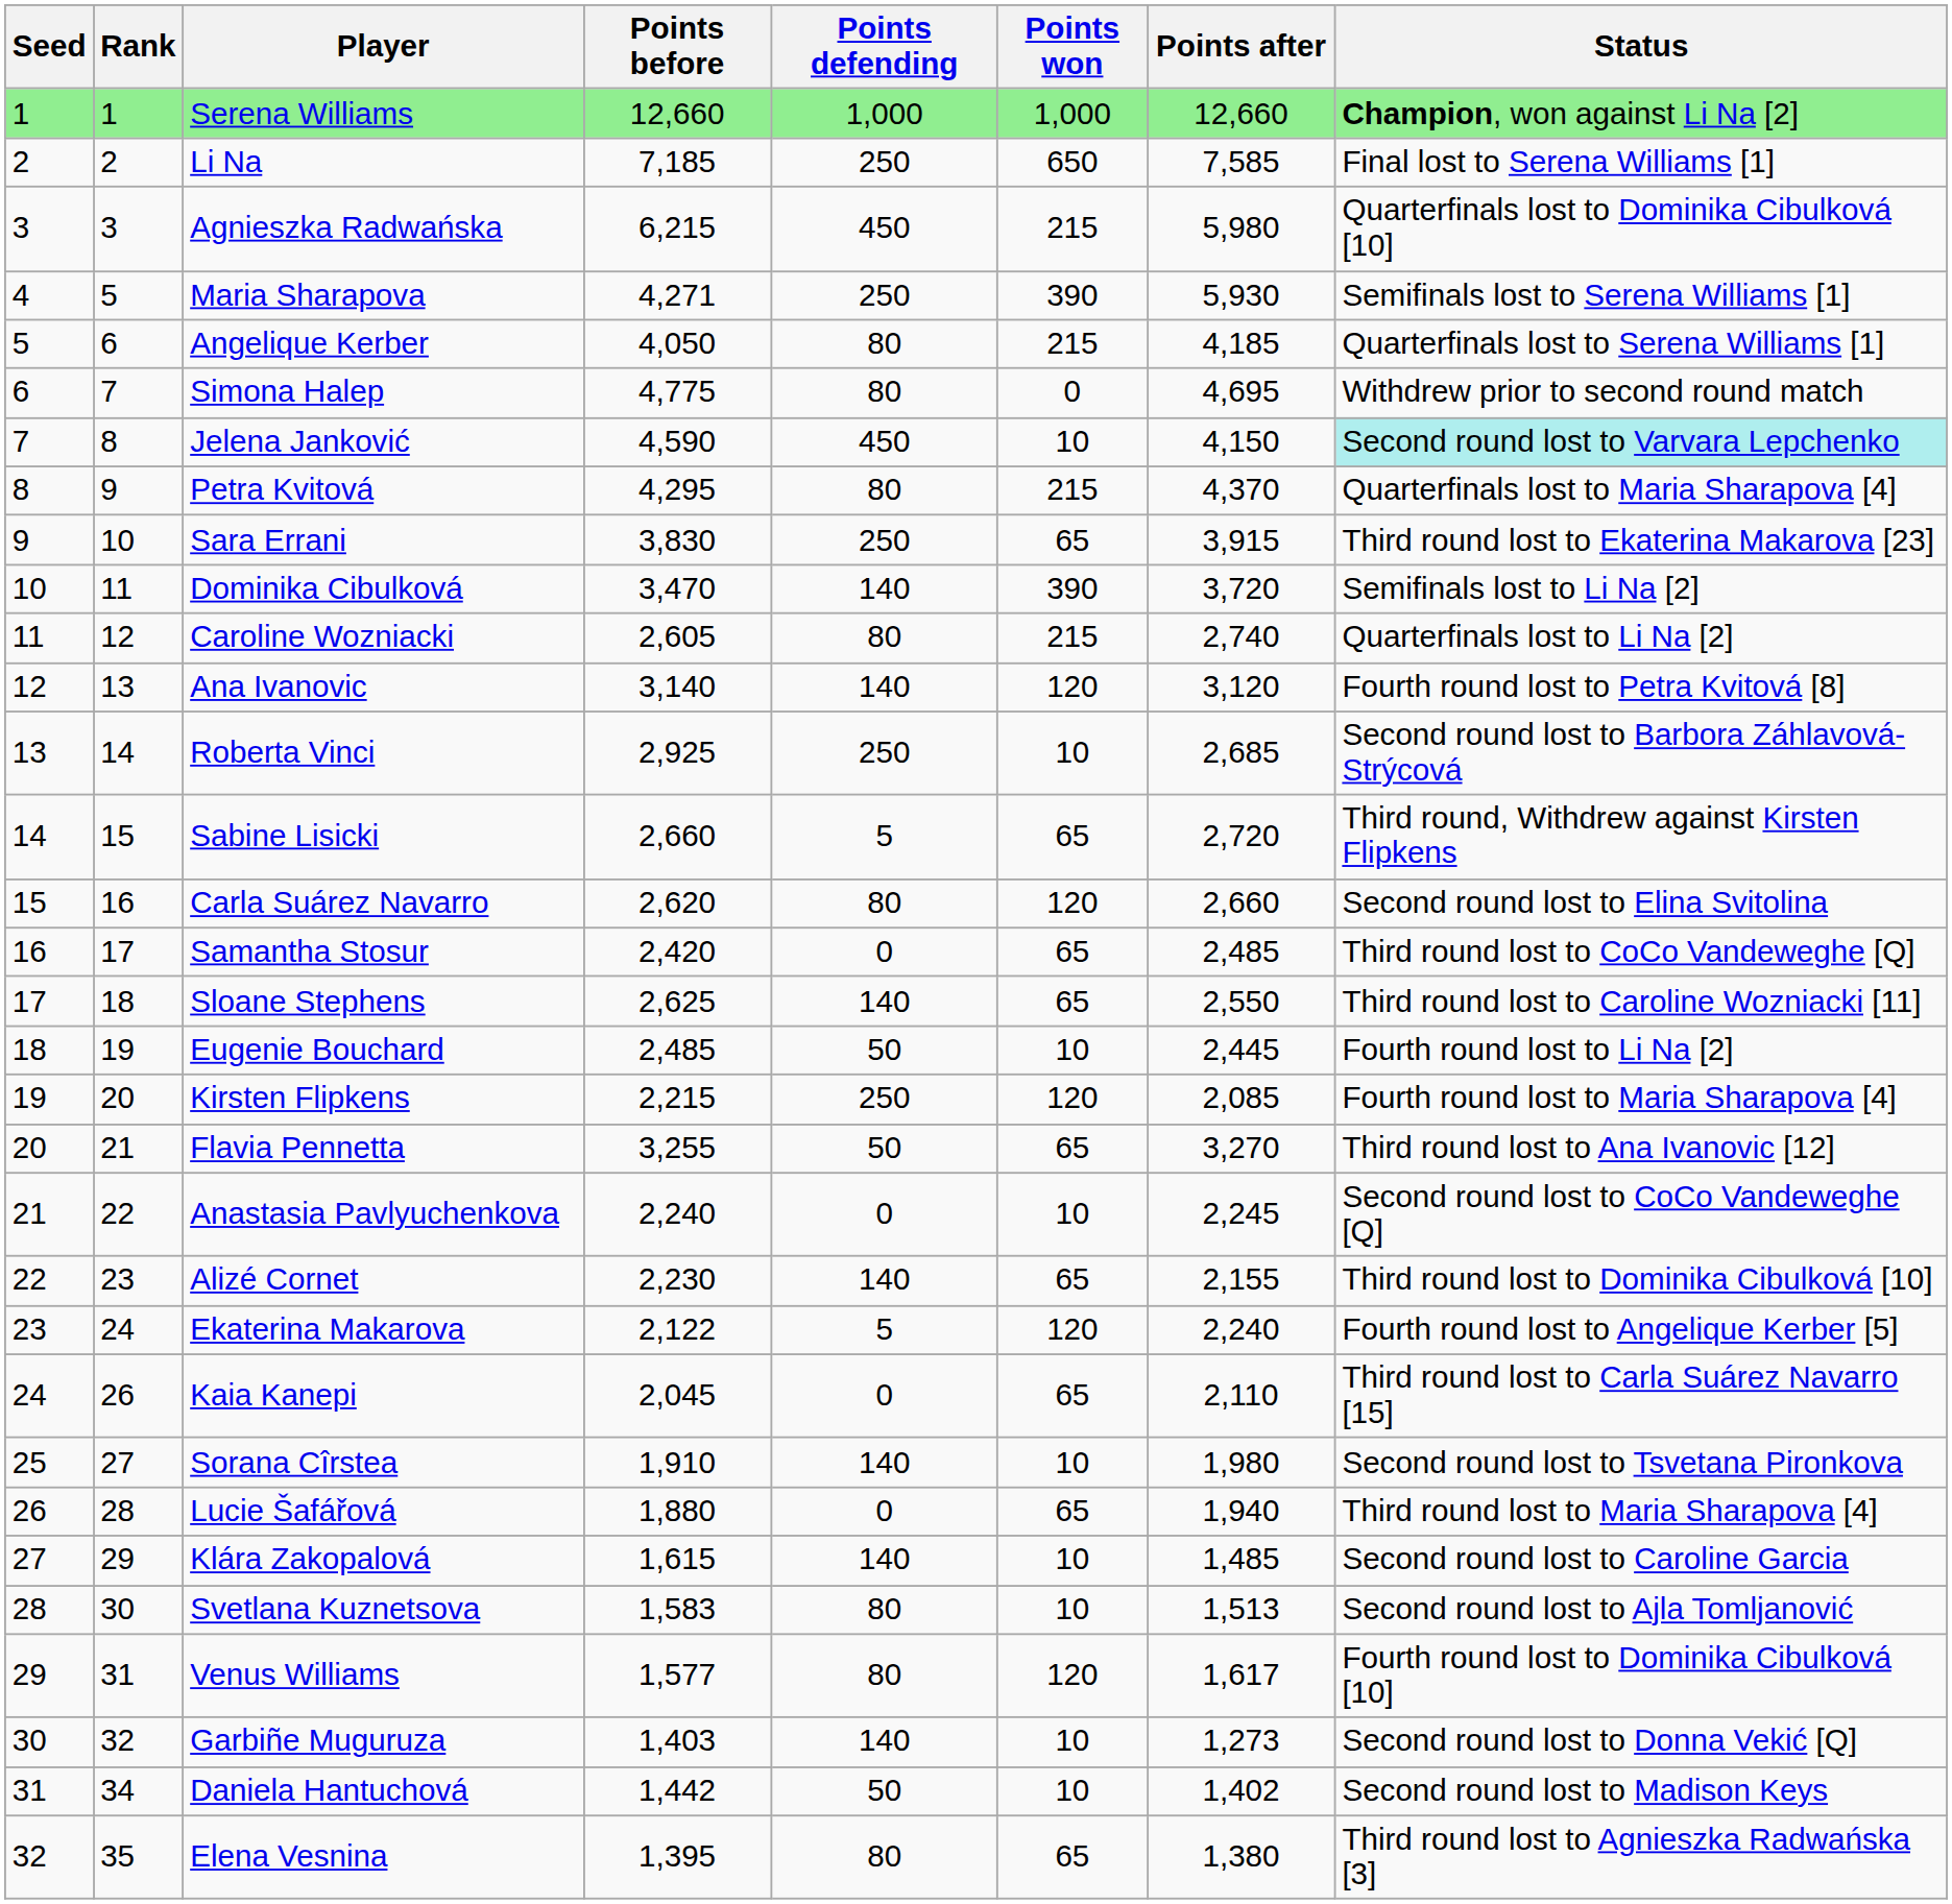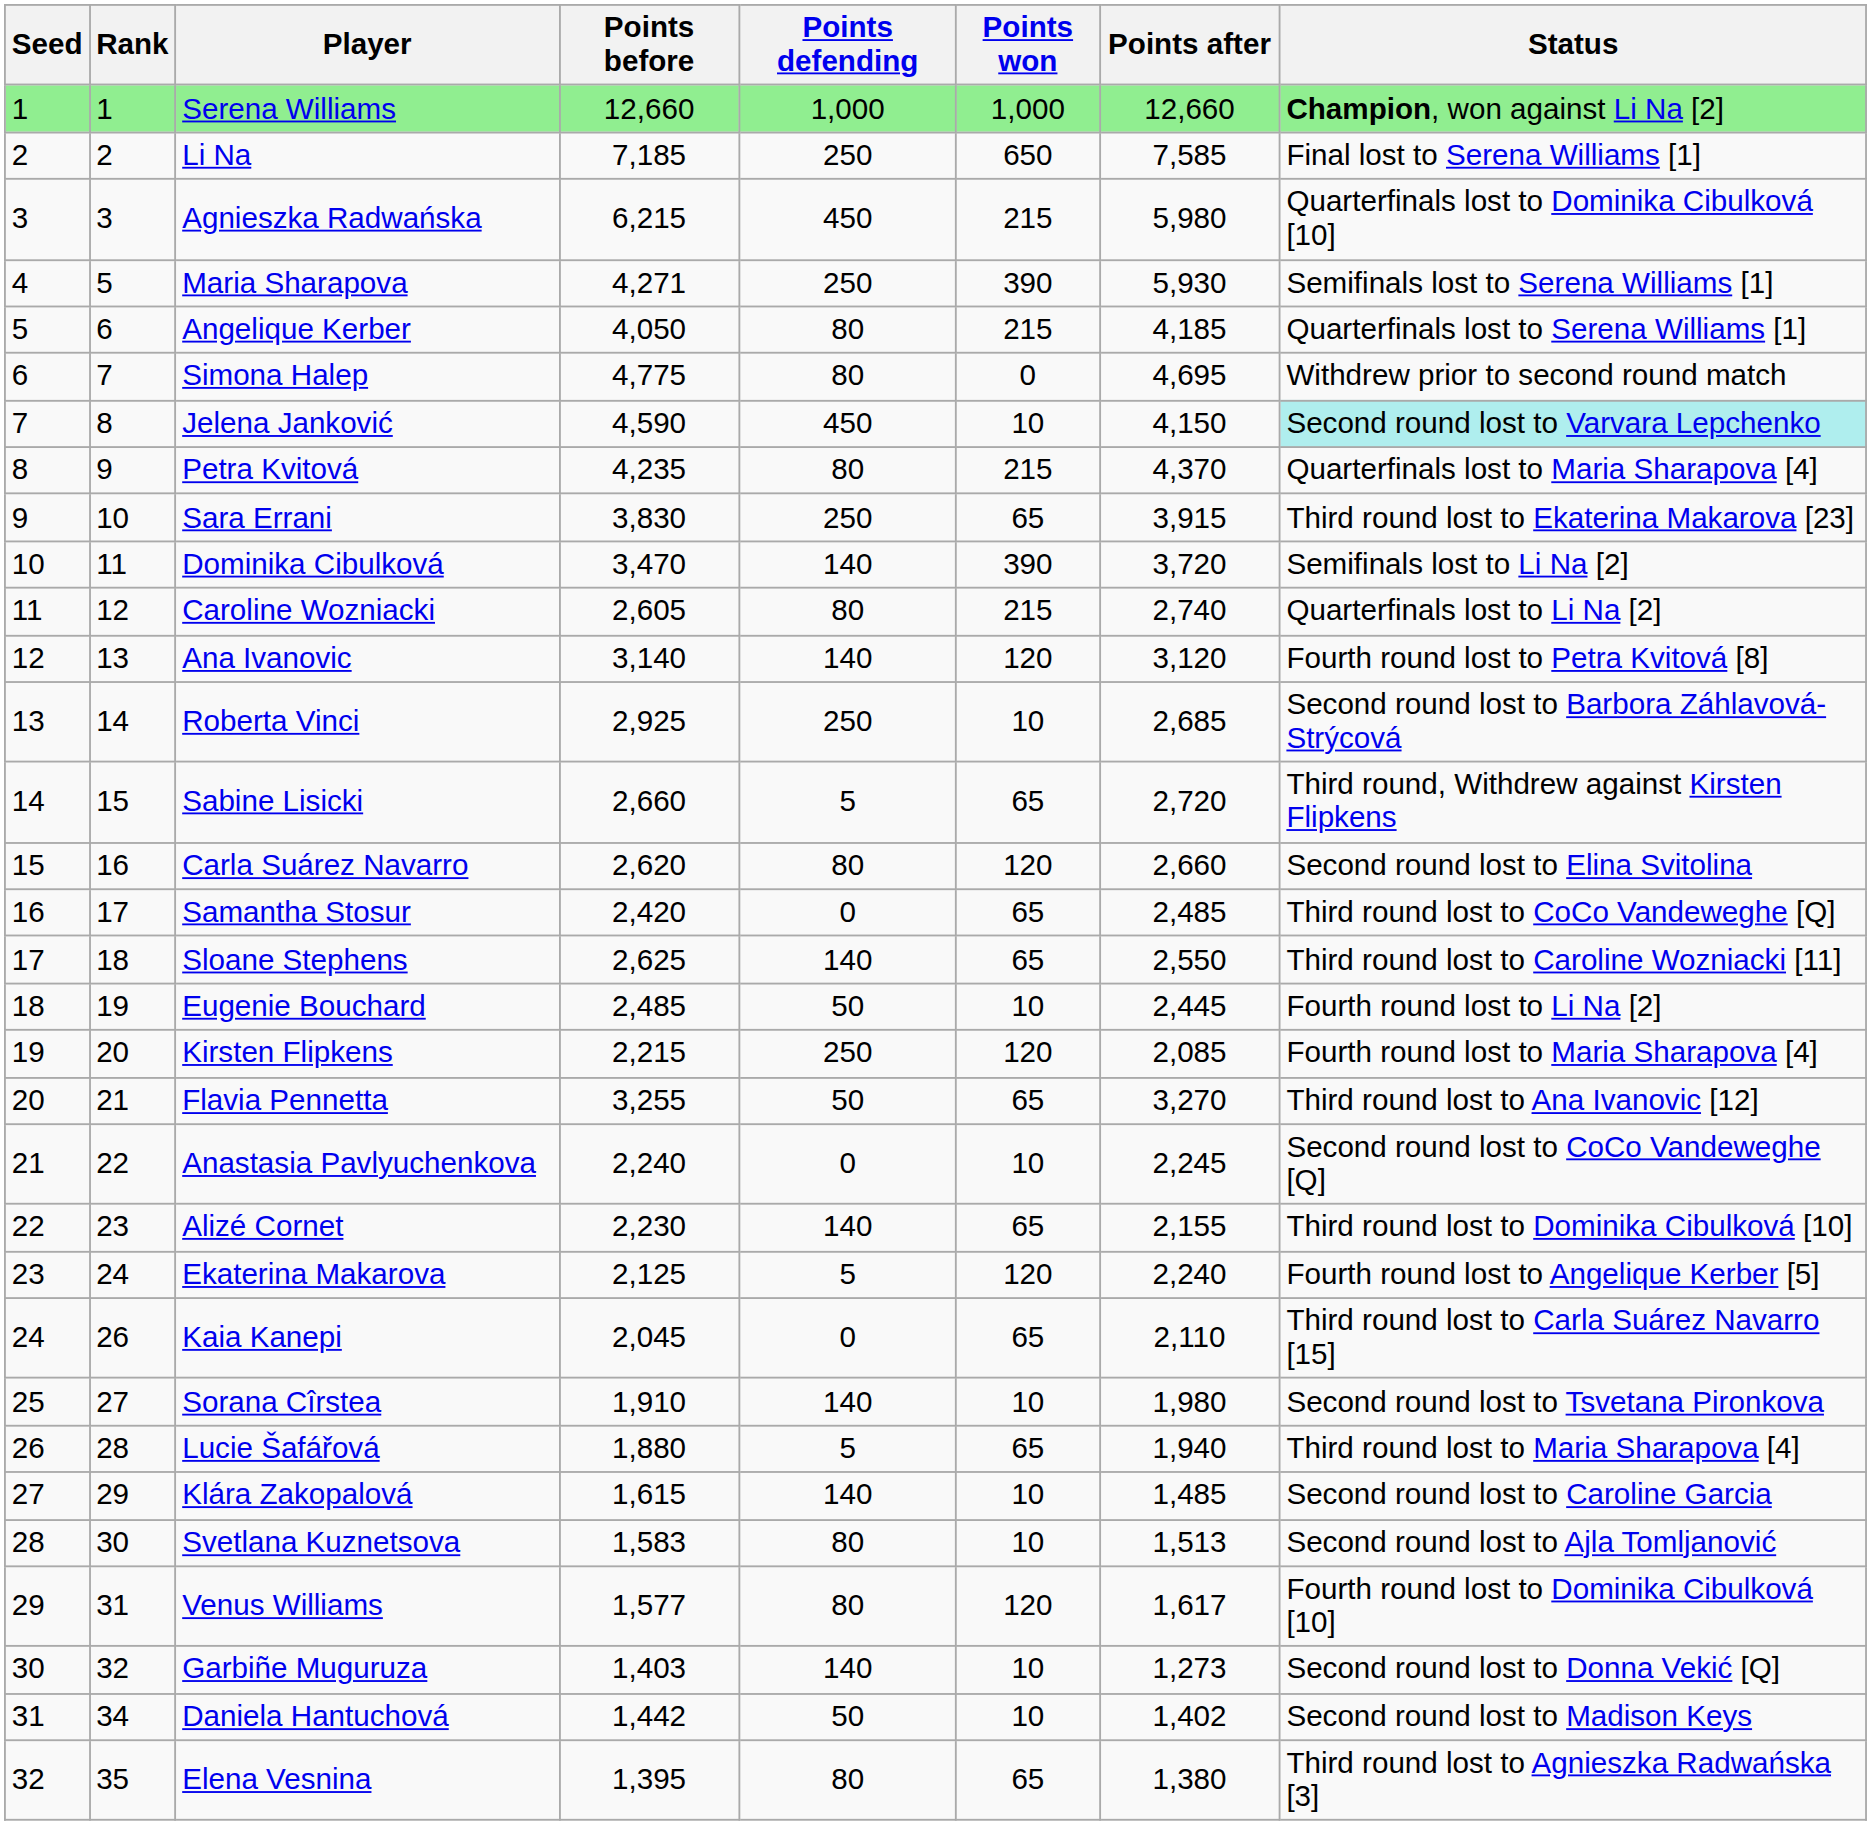Petra Kvitová | Points before: 4,295 -> 4,235
Ekaterina Makarova | Points before: 2,122 -> 2,125
Lucie Šafářová | Points defending: 0 -> 5
